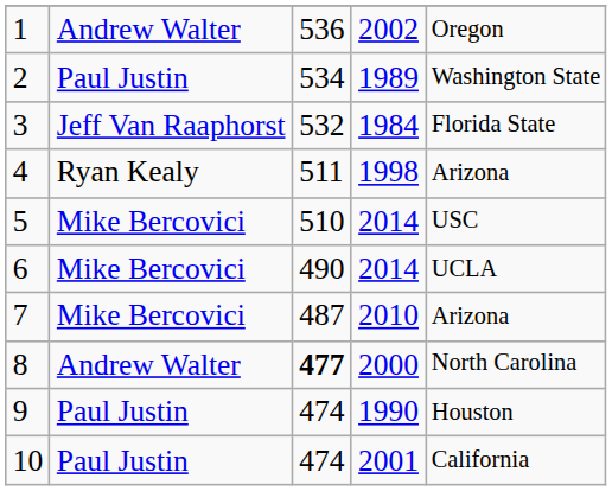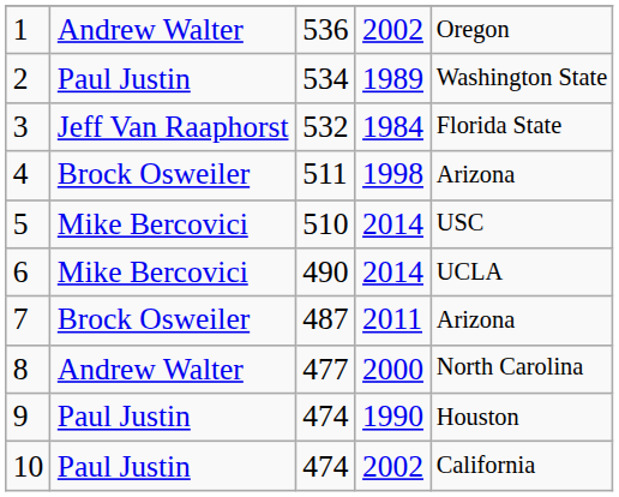4 | column 2: Ryan Kealy -> Brock Osweiler
7 | column 2: Mike Bercovici -> Brock Osweiler
7 | column 4: 2010 -> 2011
8 | column 3: bold -> normal
10 | column 4: 2001 -> 2002
